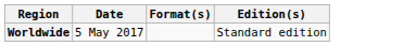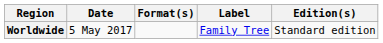+ column: Label | Family Tree
